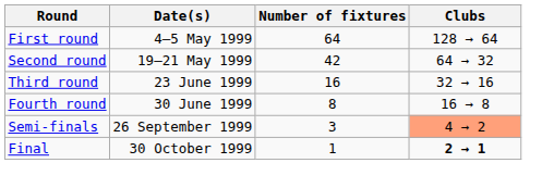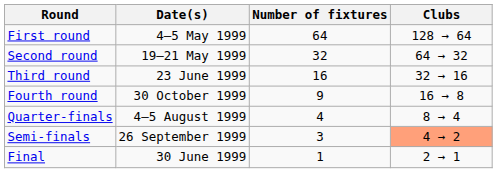Second round | Number of fixtures: 42 -> 32
Fourth round | Date(s): 30 June 1999 -> 30 October 1999
Fourth round | Number of fixtures: 8 -> 9
+ row: Quarter-finals | 4–5 August 1999 | 4 | 8 → 4
Final | Date(s): 30 October 1999 -> 30 June 1999
Final | Clubs: bold -> normal
